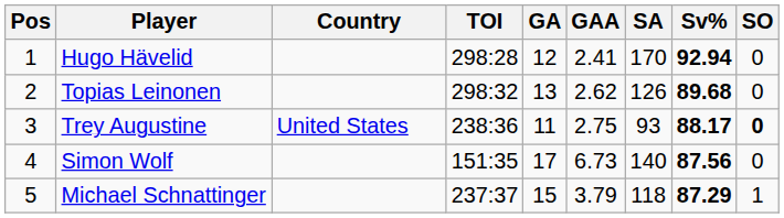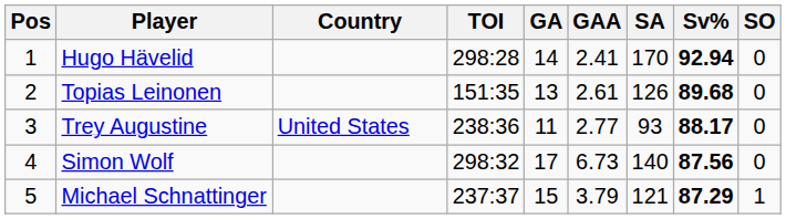Hugo Hävelid | GA: 12 -> 14
Topias Leinonen | TOI: 298:32 -> 151:35
Topias Leinonen | GAA: 2.62 -> 2.61
Trey Augustine | GAA: 2.75 -> 2.77
Trey Augustine | SO: bold -> normal
Simon Wolf | TOI: 151:35 -> 298:32
Michael Schnattinger | SA: 118 -> 121
